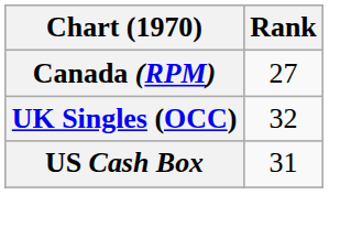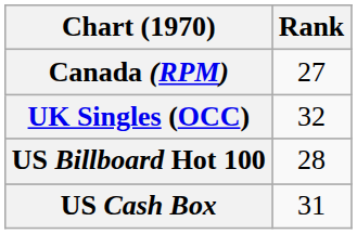+ row: US Billboard Hot 100 | 28
